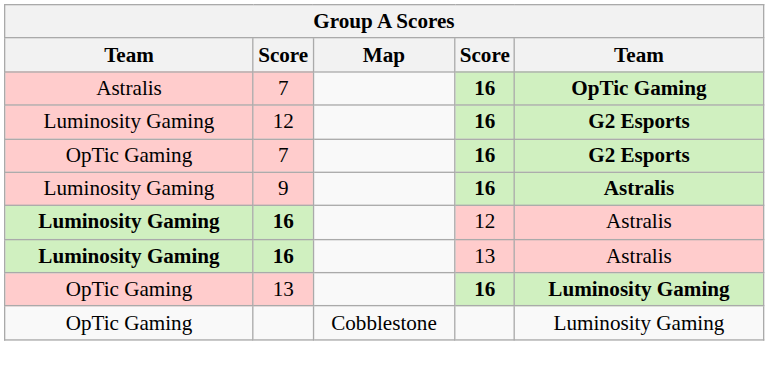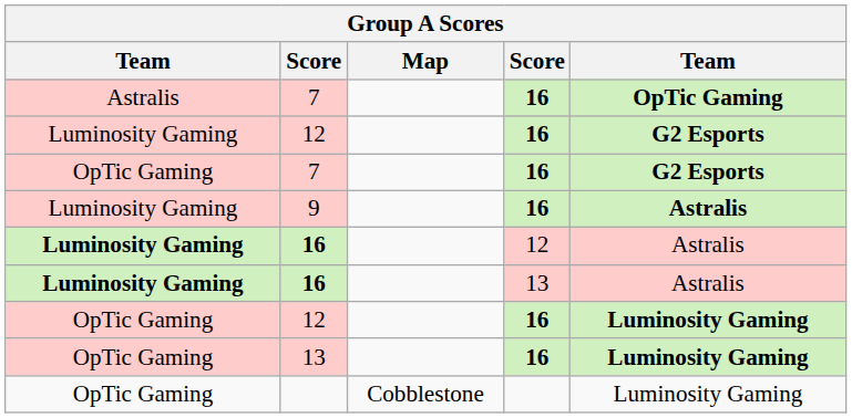+ row: OpTic Gaming | 12 | 16 | Luminosity Gaming
